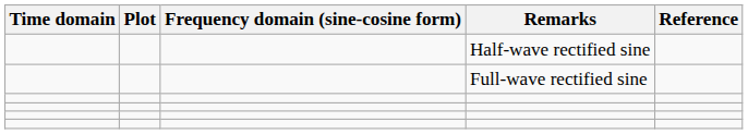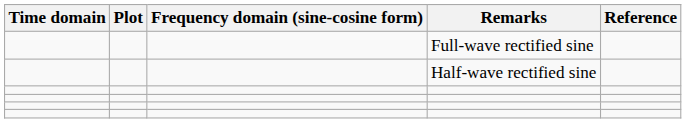rows swapped: Full-wave rectified sine <-> Half-wave rectified sine
